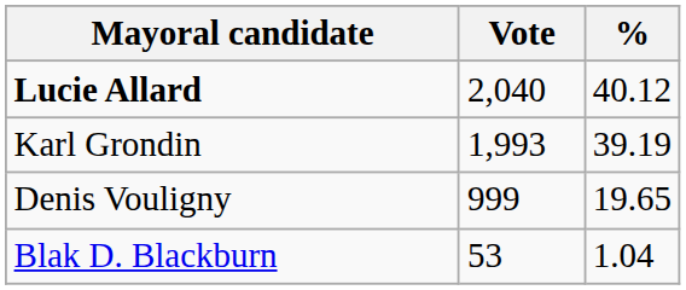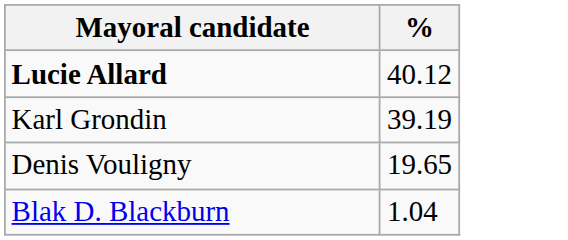- column: Vote | 2,040 | 1,993 | 999 | 53
